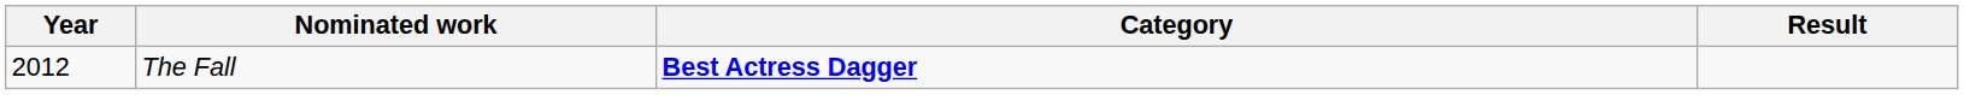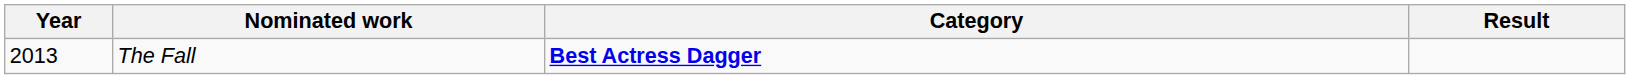The Fall | Year: 2012 -> 2013
